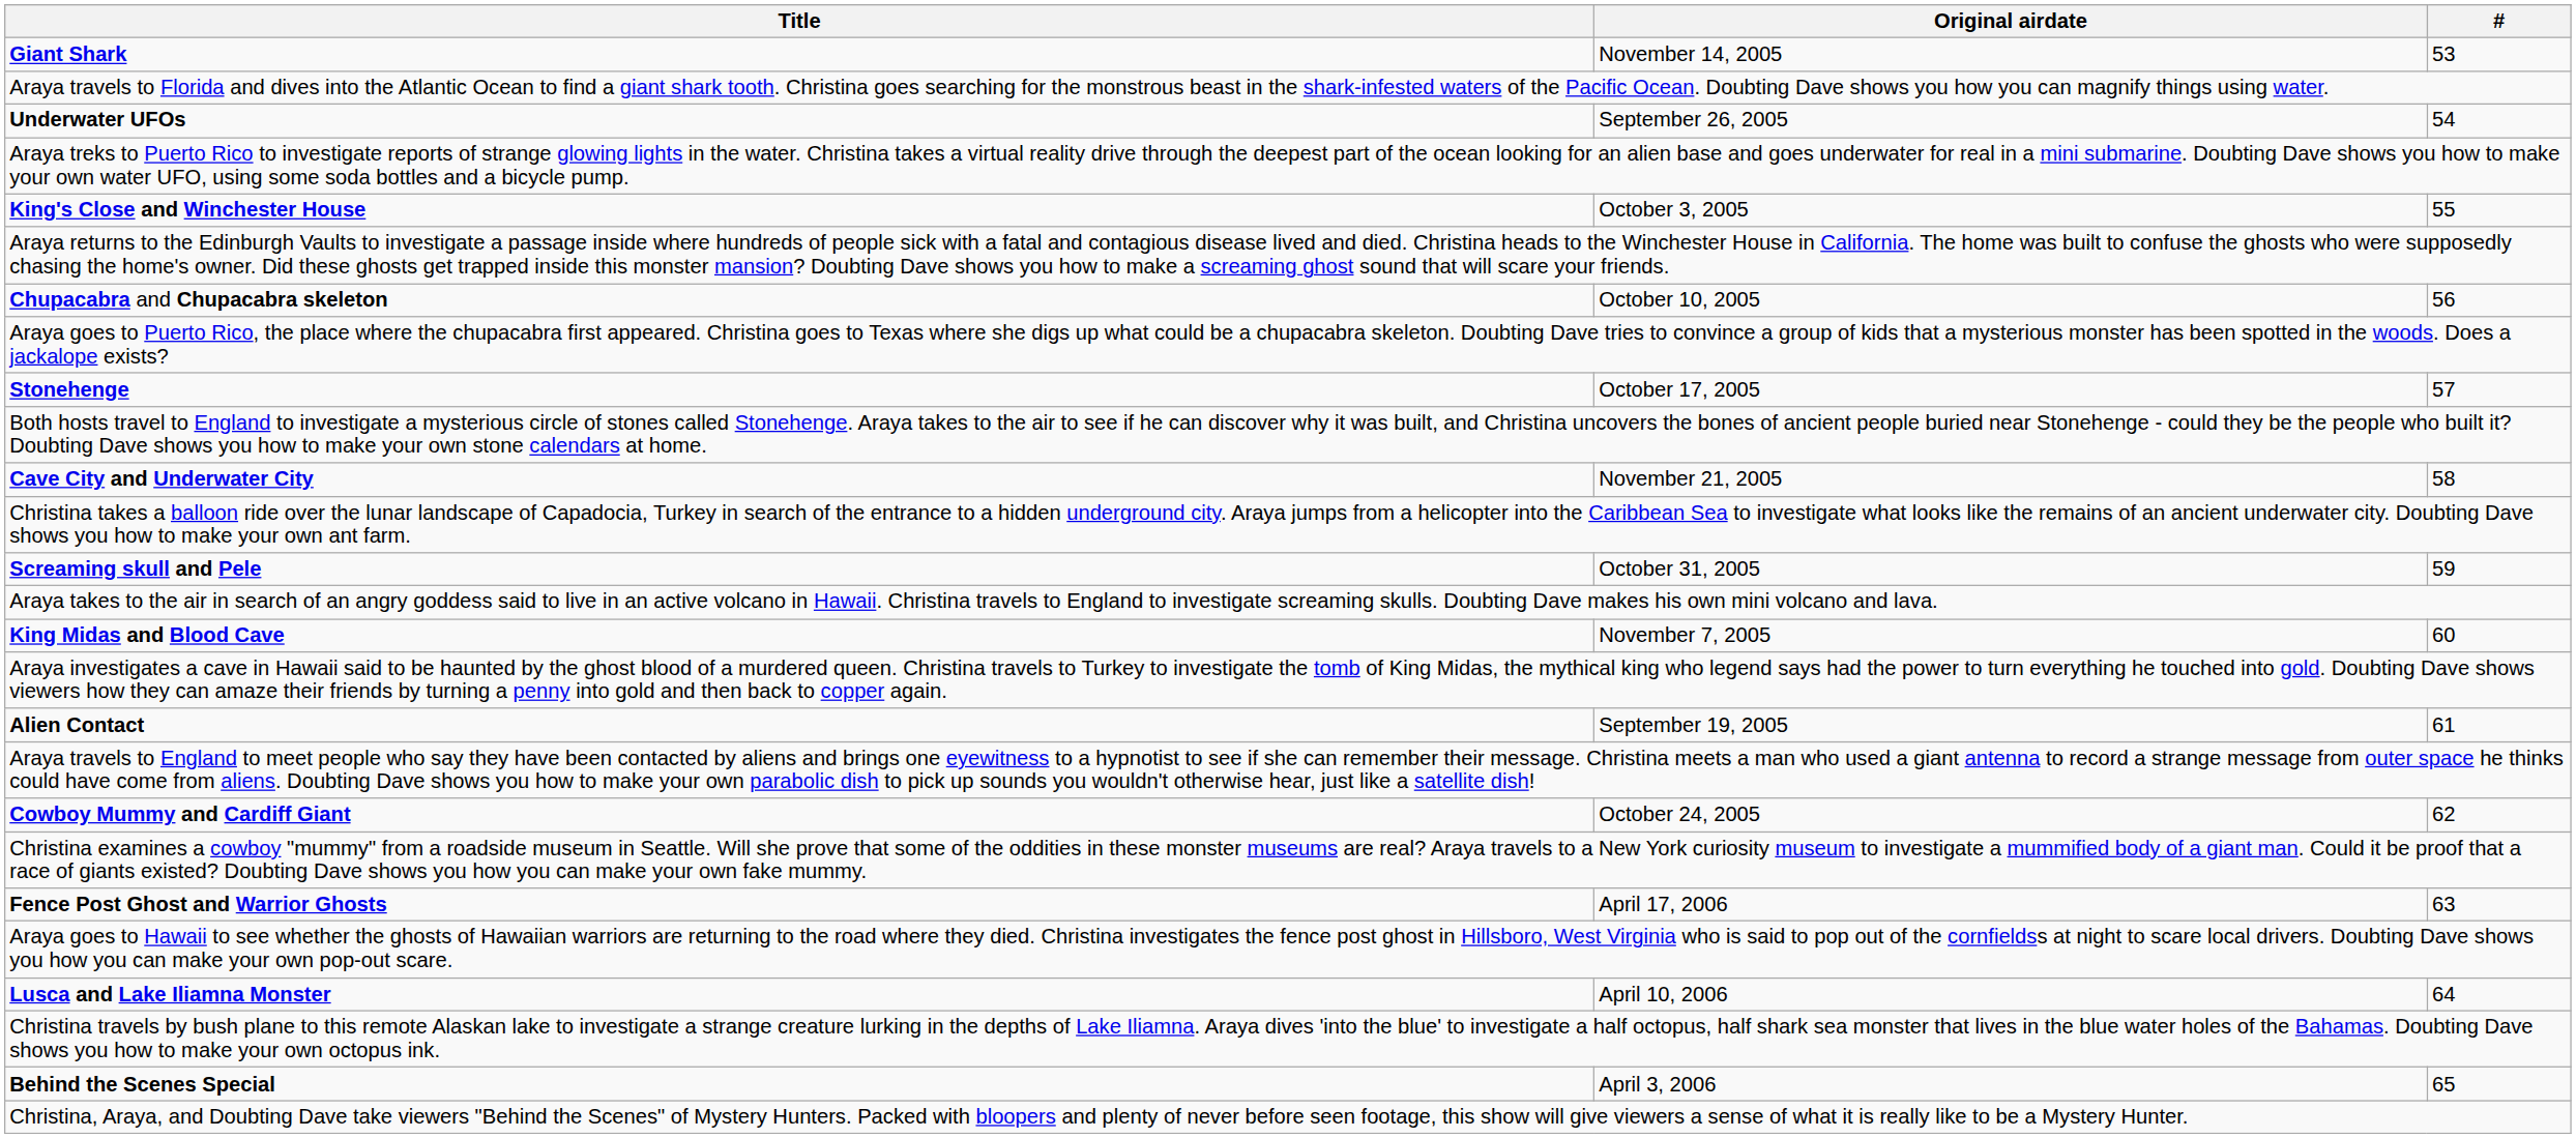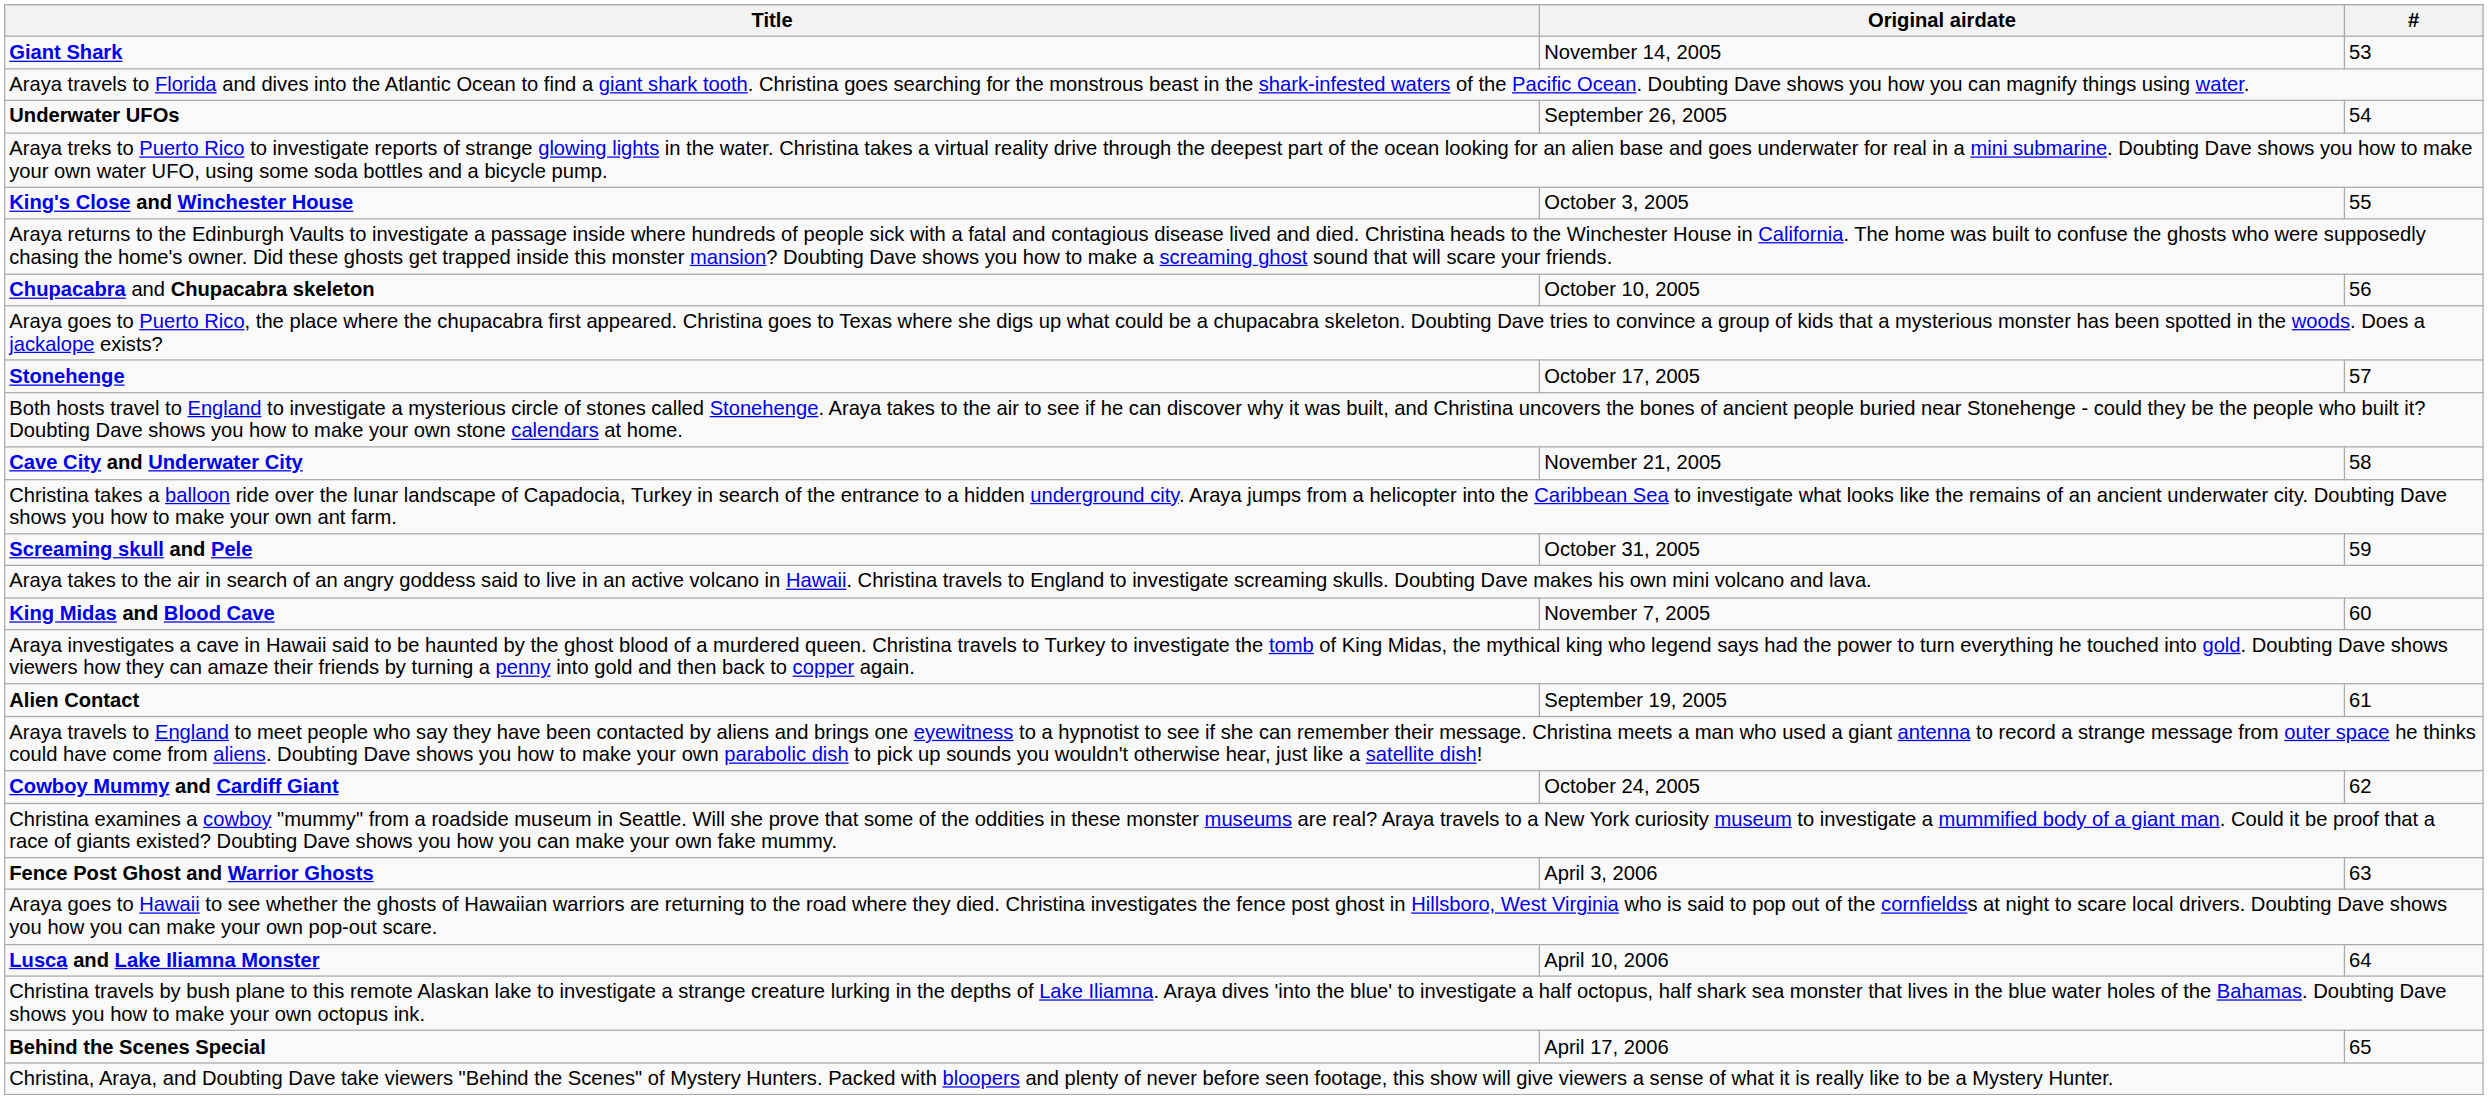Fence Post Ghost and Warrior Ghosts | Original airdate: April 17, 2006 -> April 3, 2006
Behind the Scenes Special | Original airdate: April 3, 2006 -> April 17, 2006
